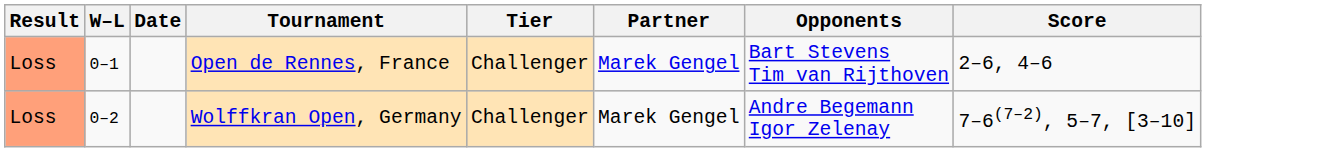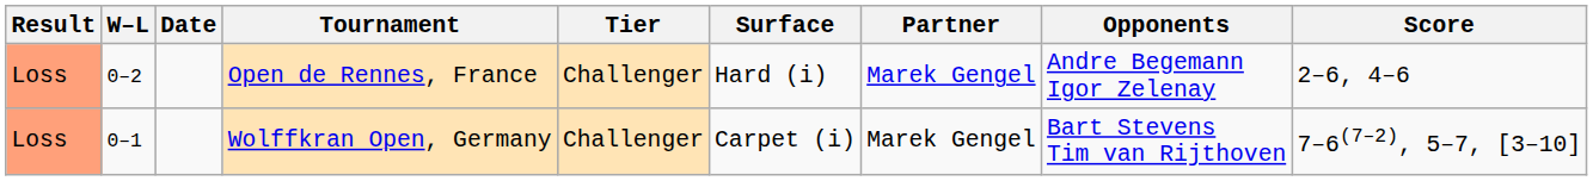+ column: Surface | Hard (i) | Carpet (i)
Open de Rennes, France | W–L: 0–1 -> 0–2
Open de Rennes, France | Opponents: Bart Stevens Tim van Rijthoven -> Andre Begemann Igor Zelenay
Wolffkran Open, Germany | W–L: 0–2 -> 0–1
Wolffkran Open, Germany | Opponents: Andre Begemann Igor Zelenay -> Bart Stevens Tim van Rijthoven
